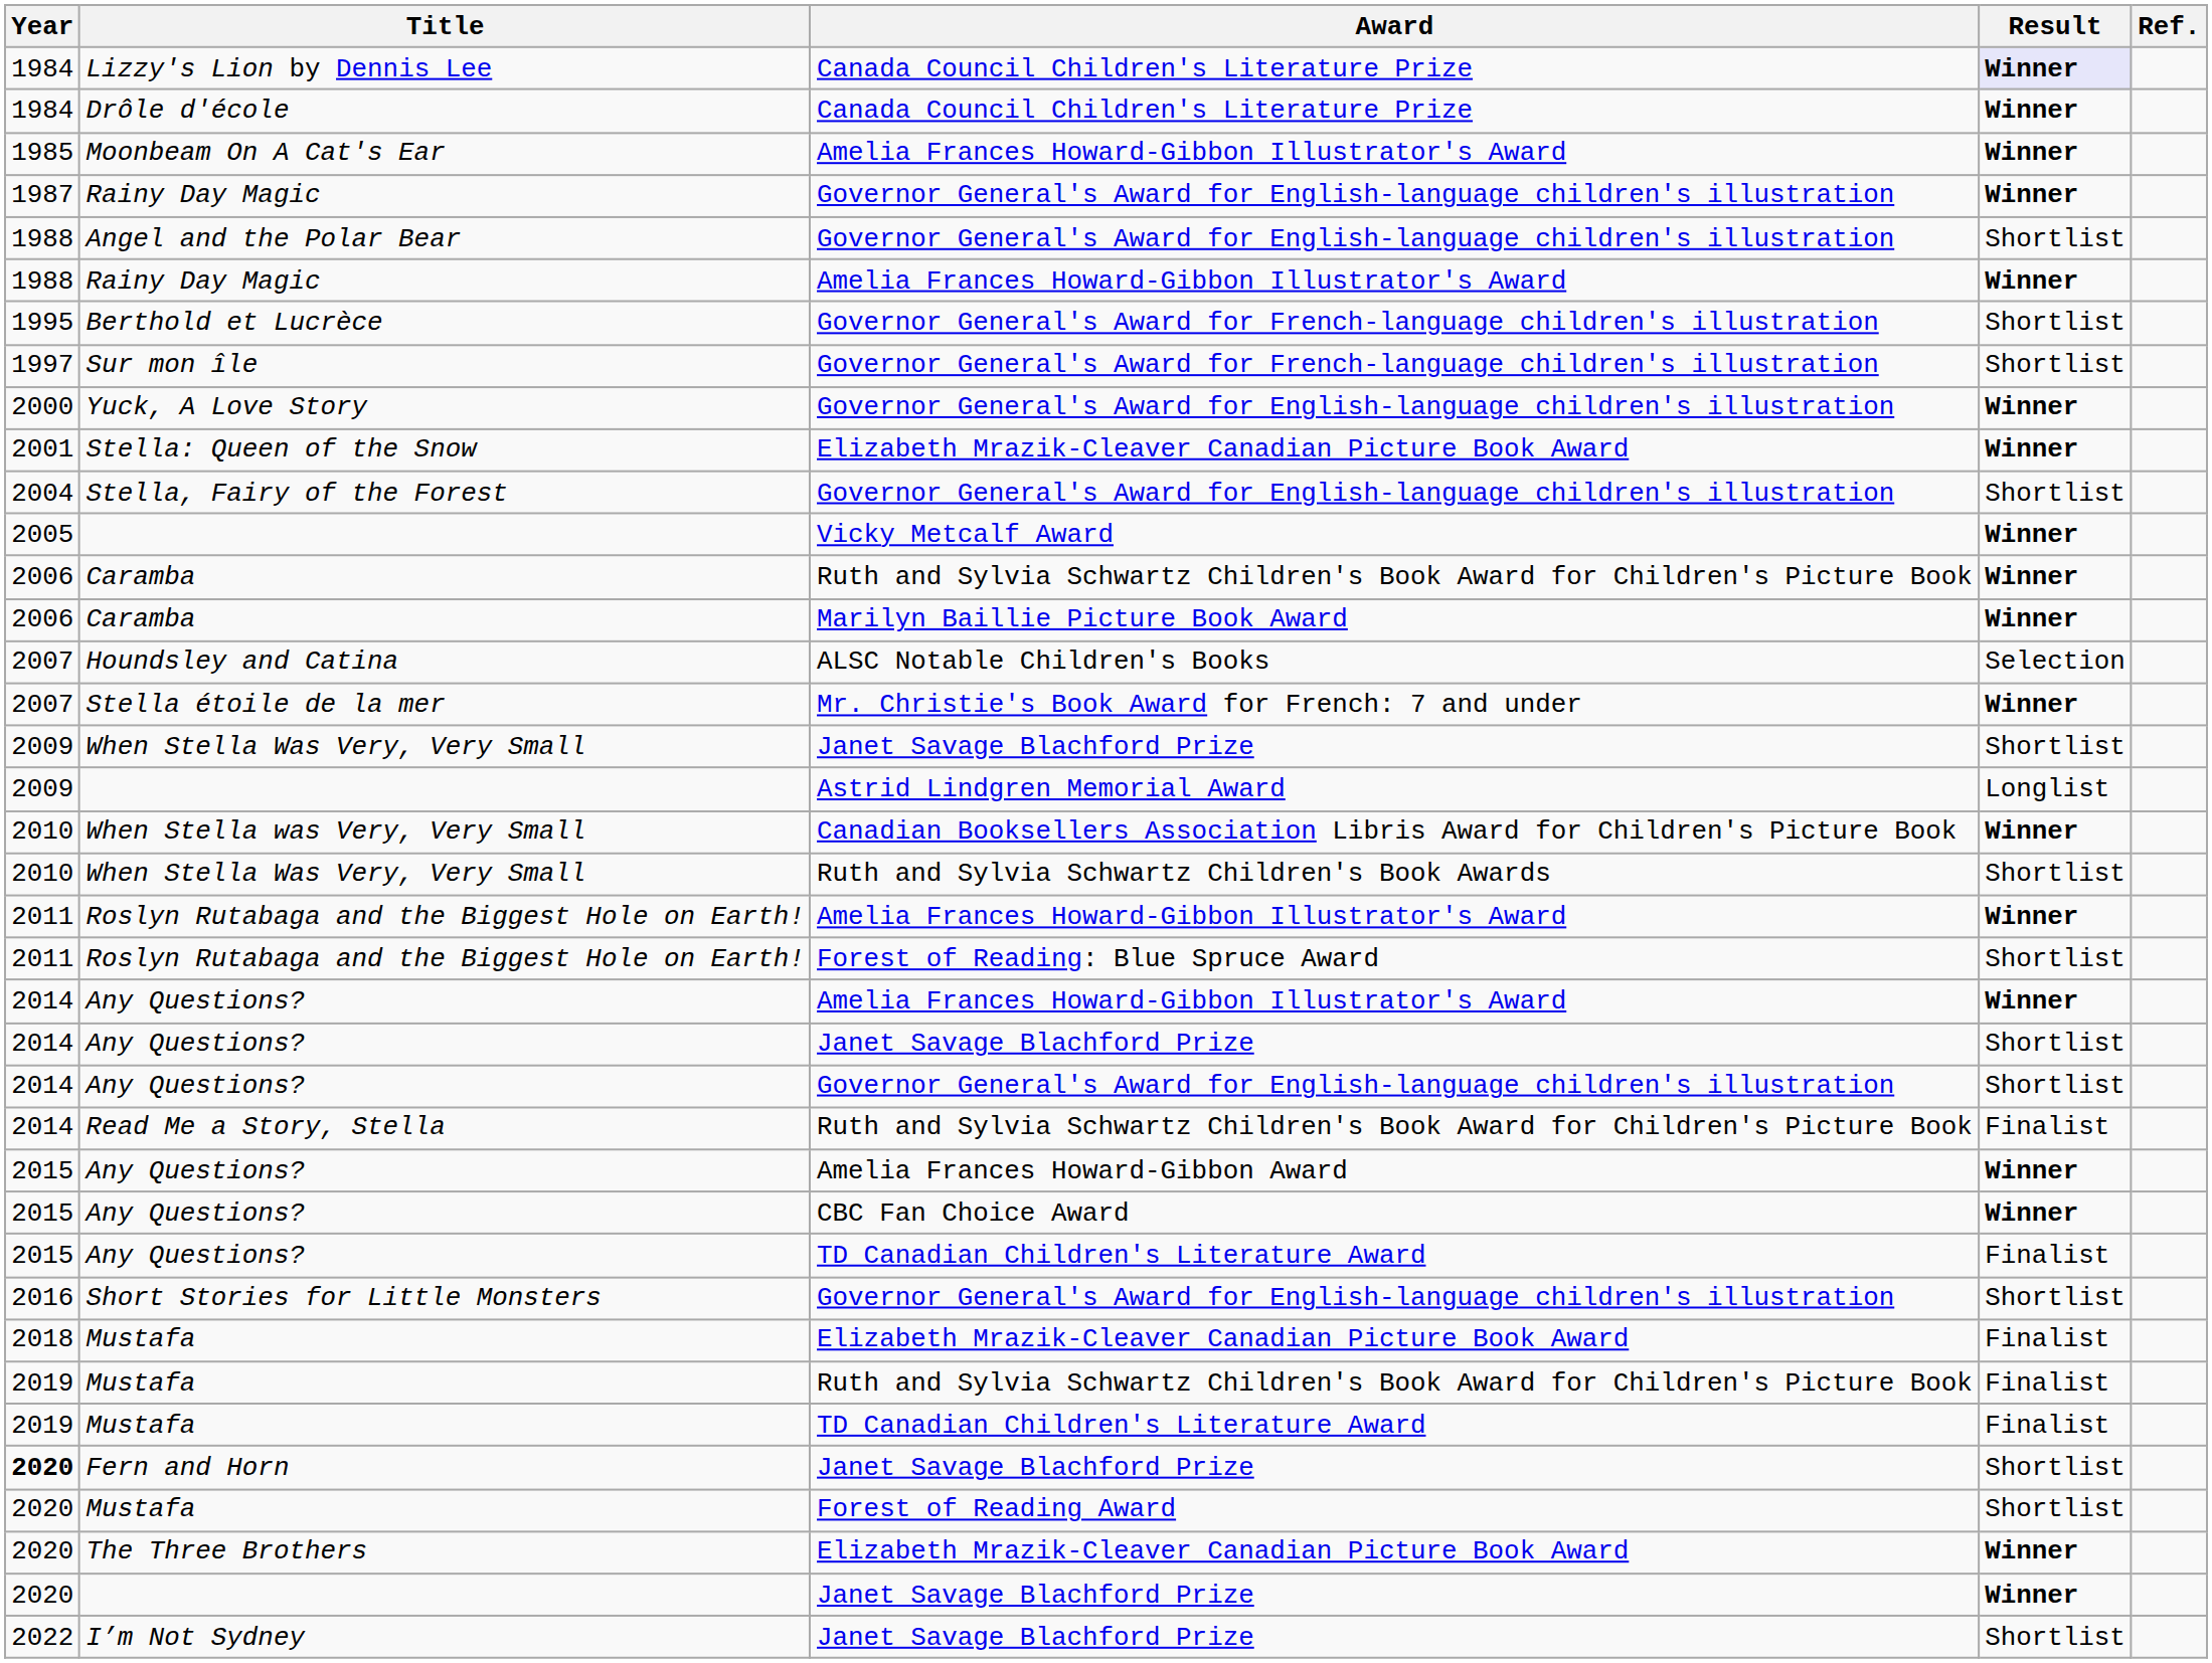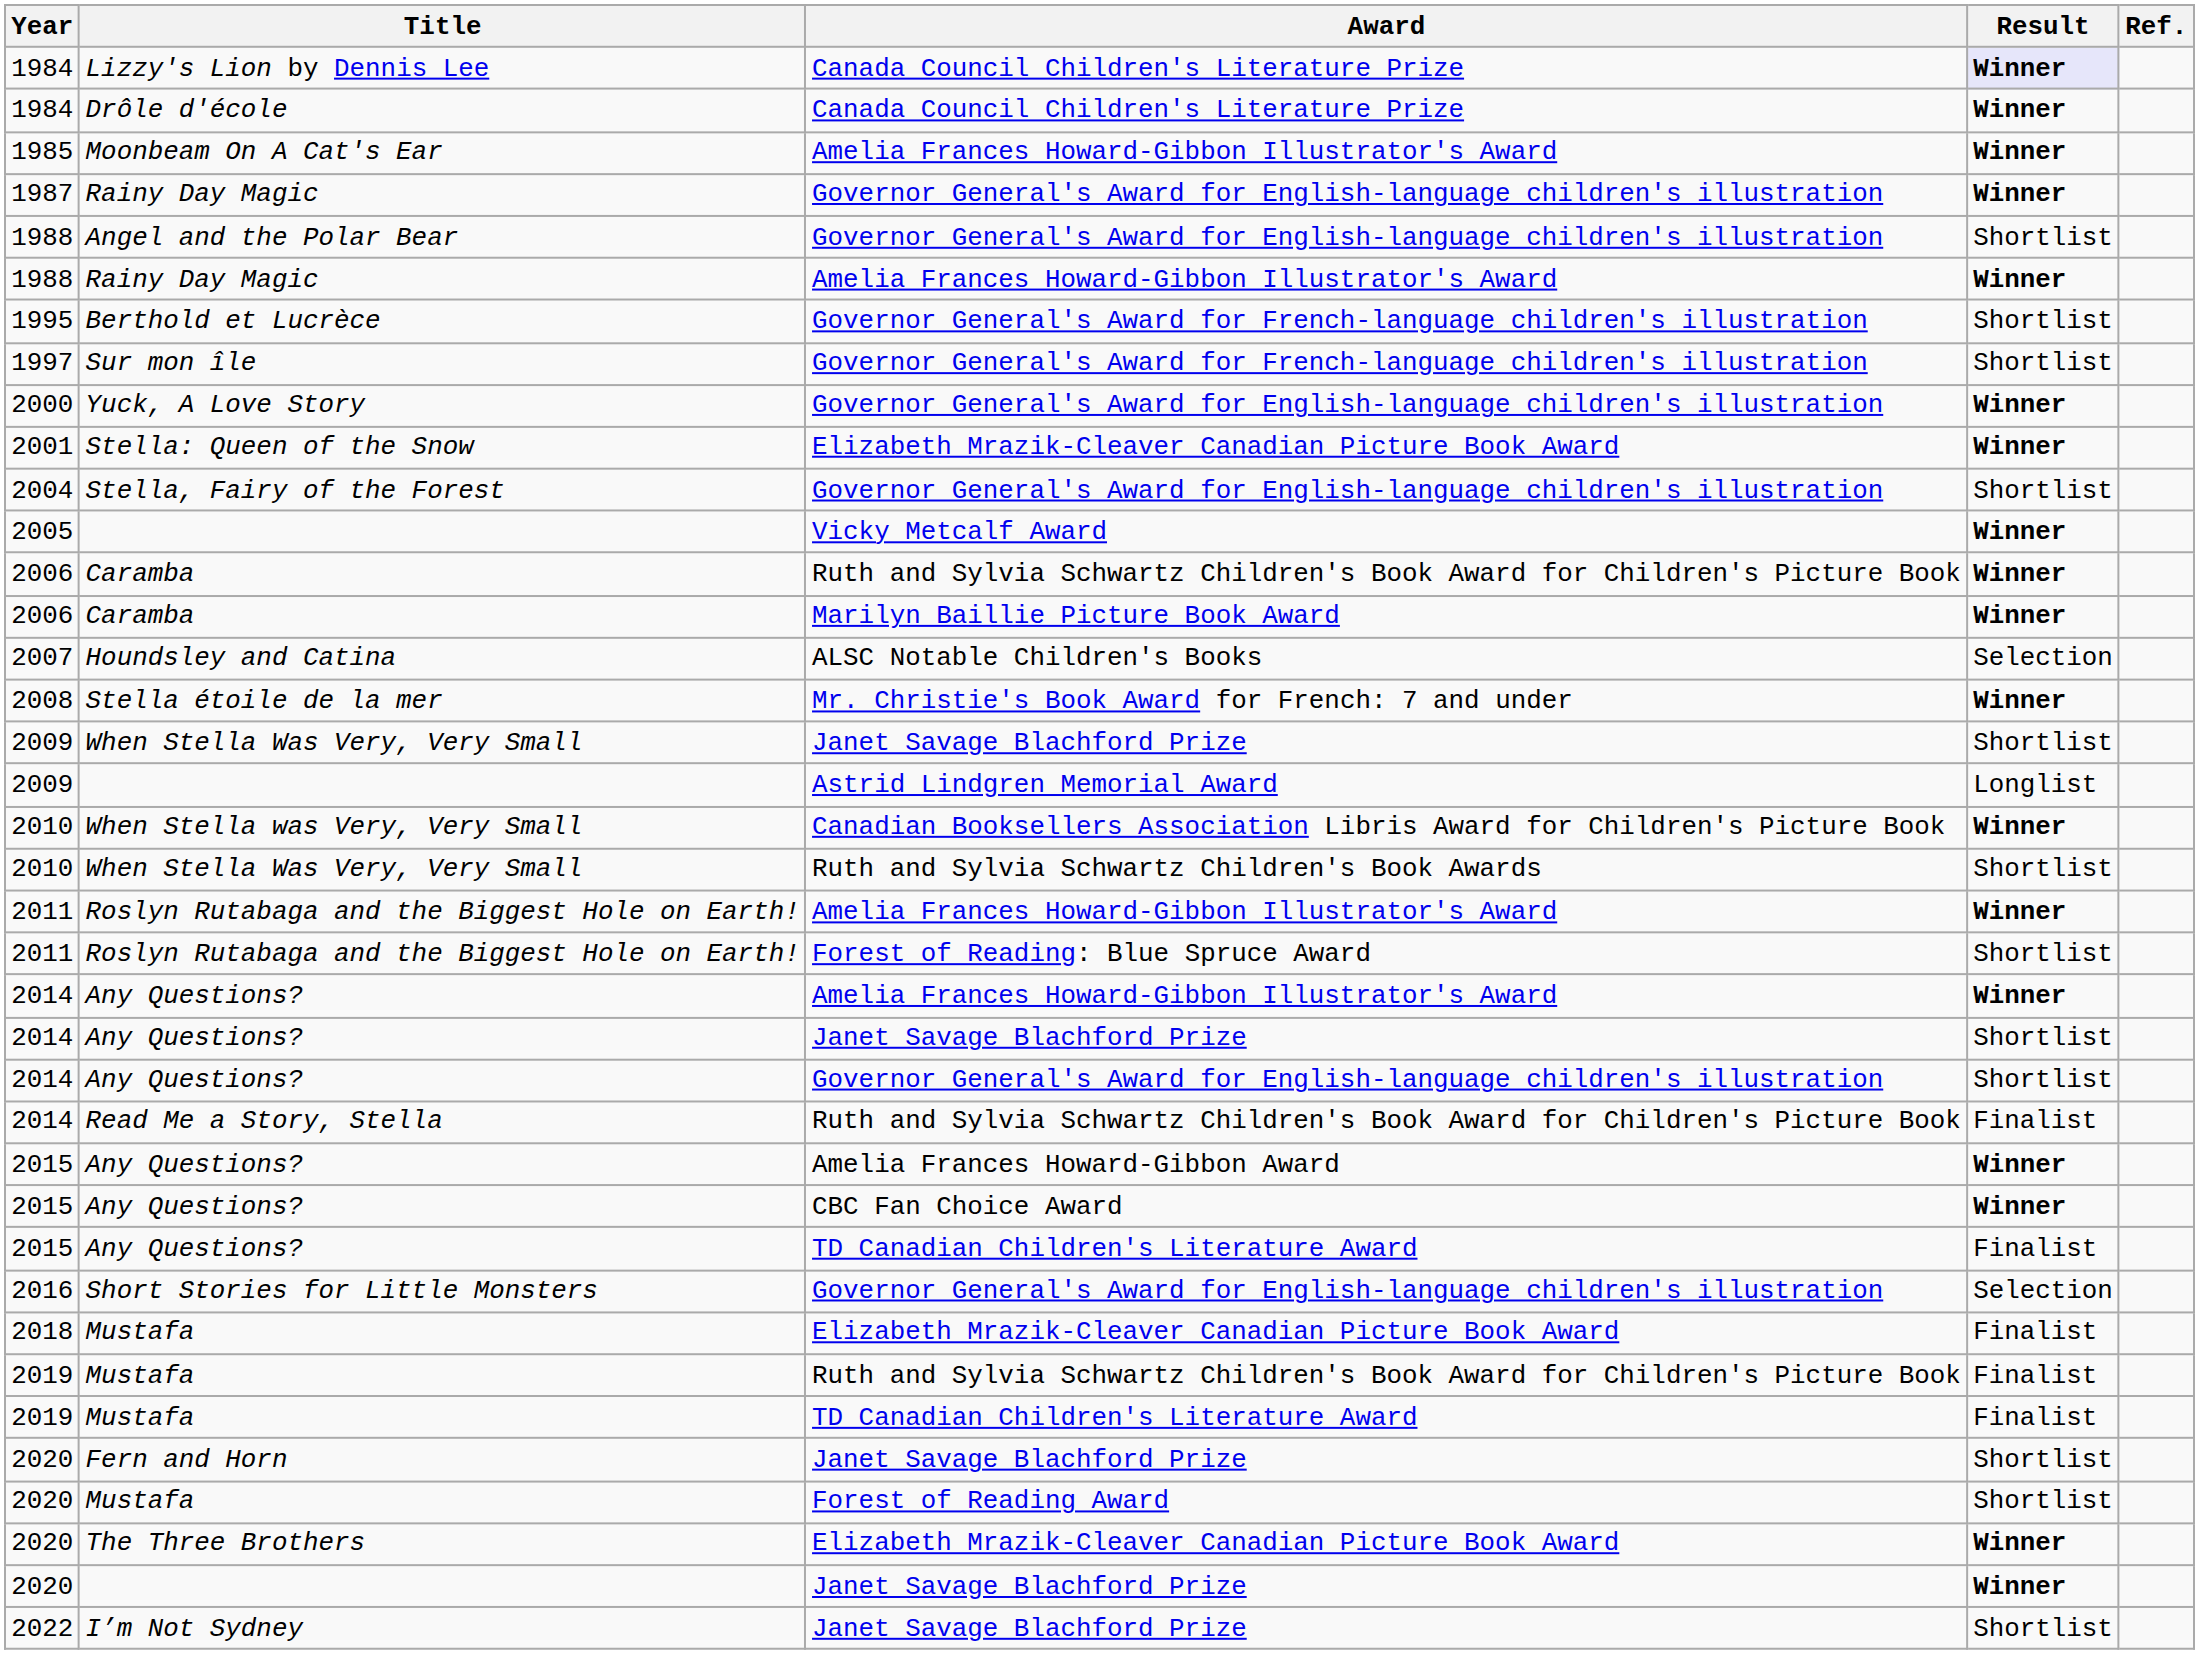Stella étoile de la mer | Year: 2007 -> 2008
Short Stories for Little Monsters | Result: Shortlist -> Selection
Fern and Horn | Year: bold -> normal
